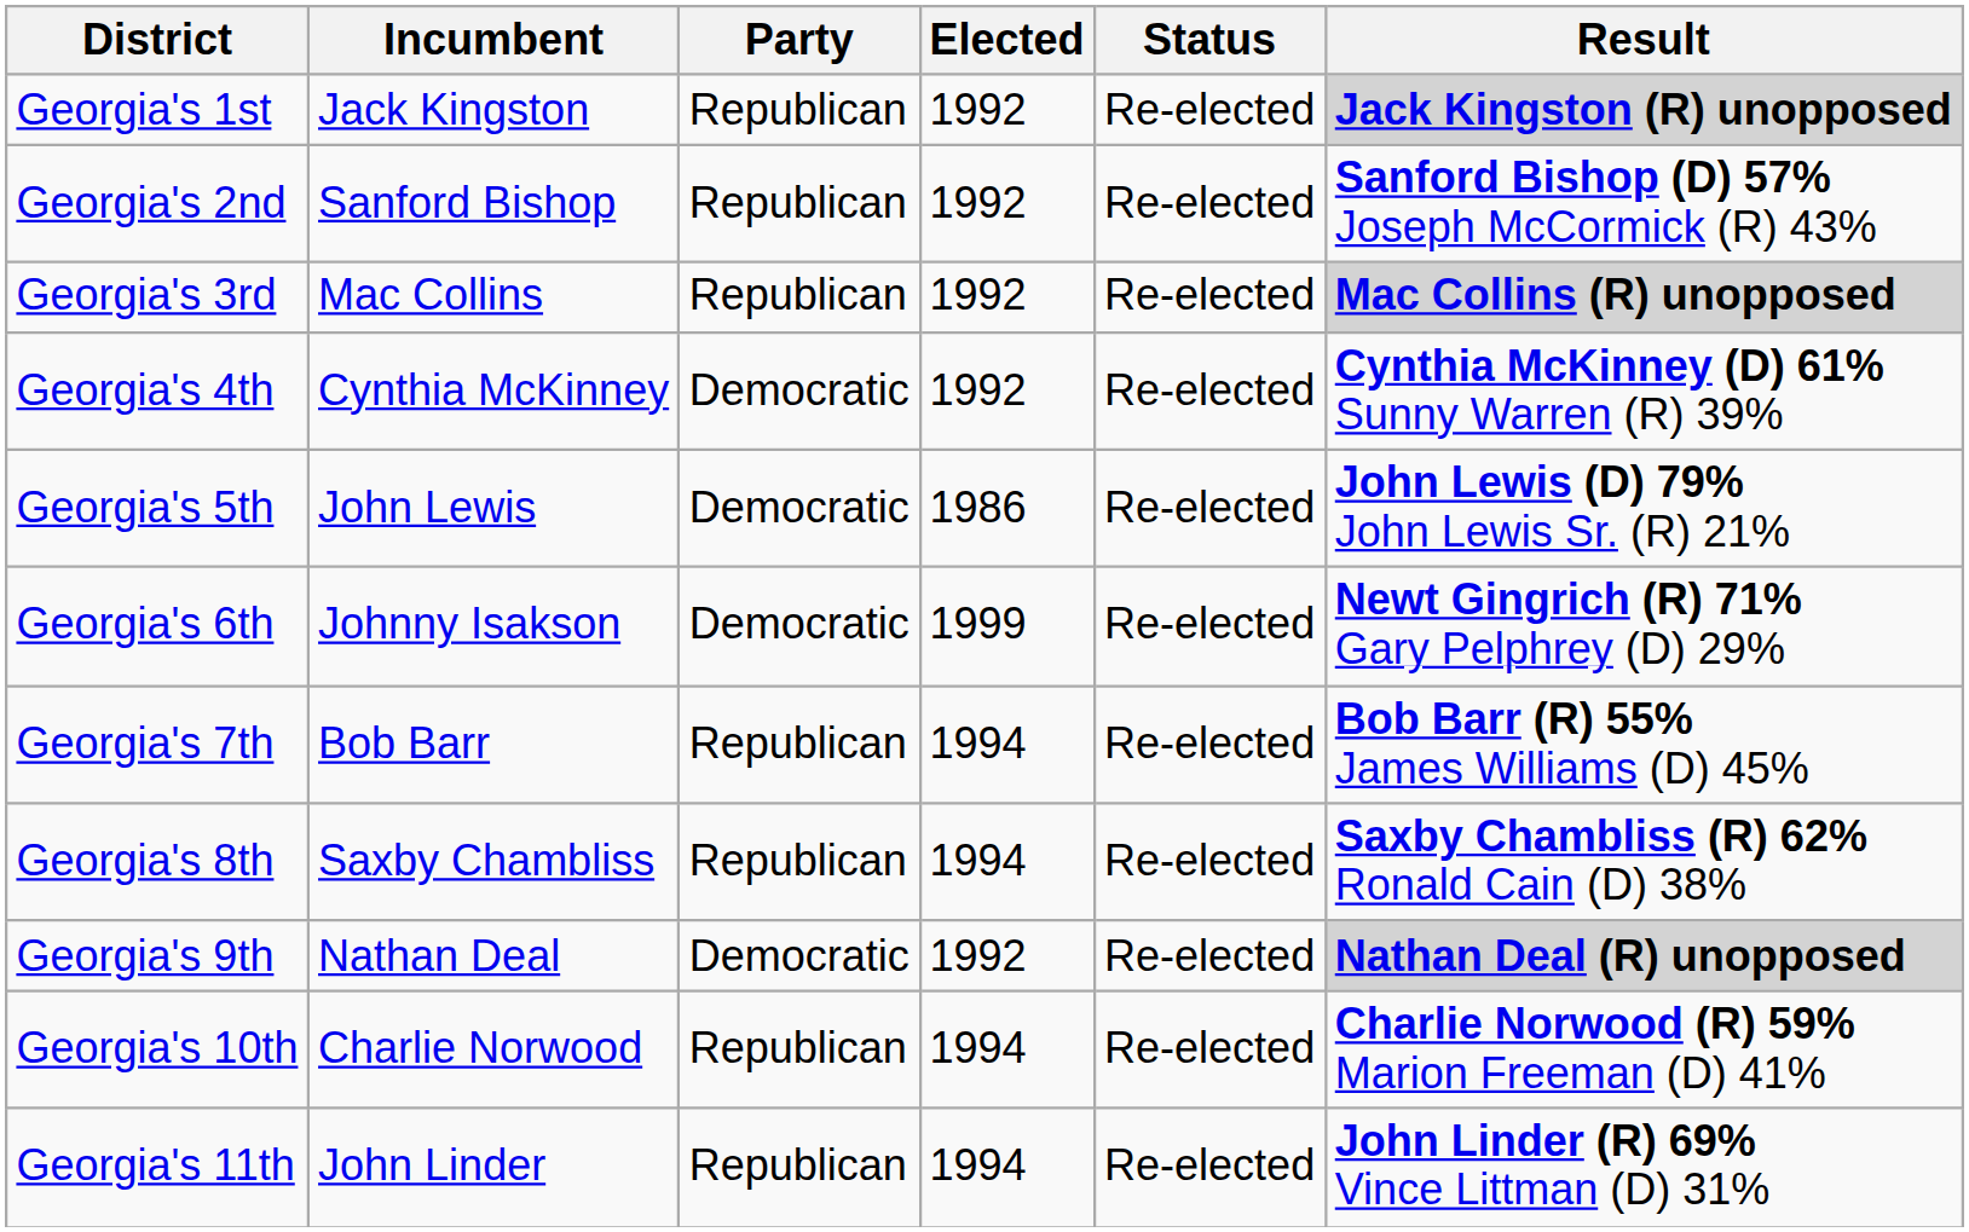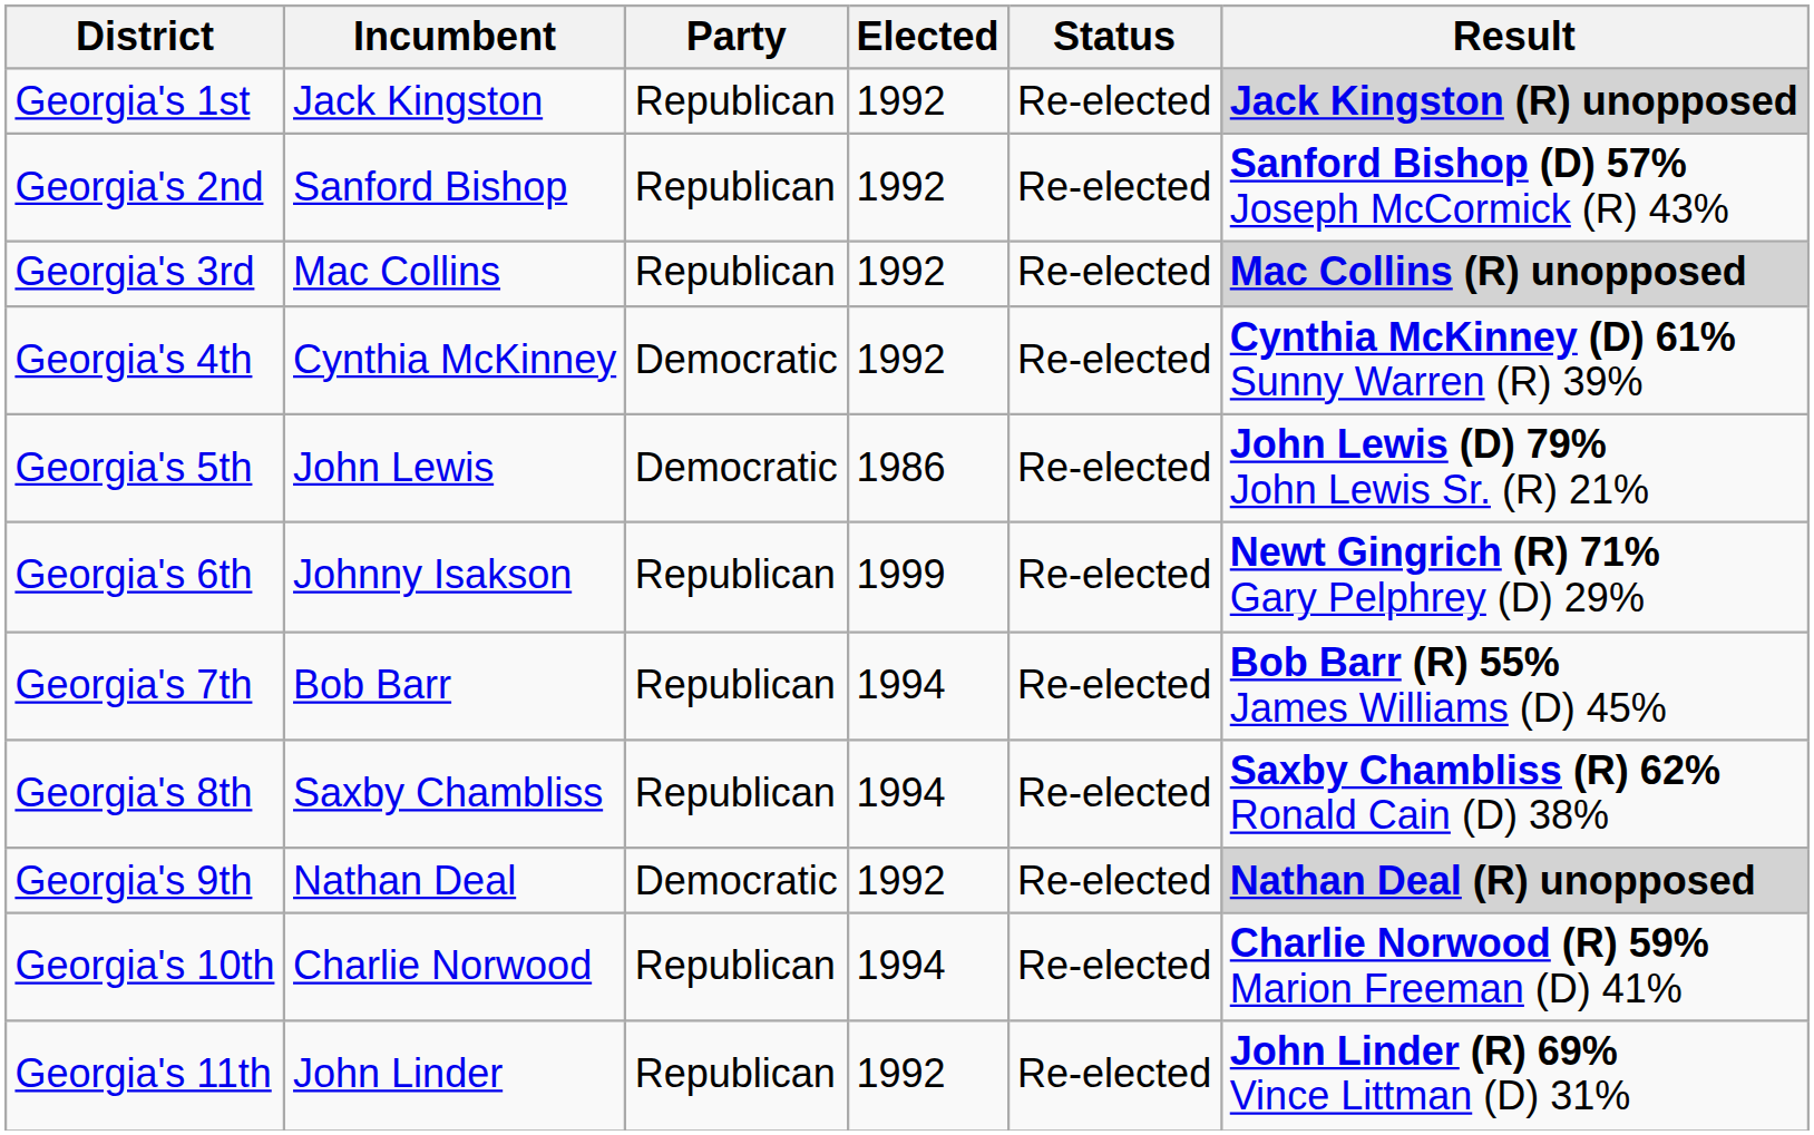Georgia's 6th | Party: Democratic -> Republican
Georgia's 11th | Elected: 1994 -> 1992
